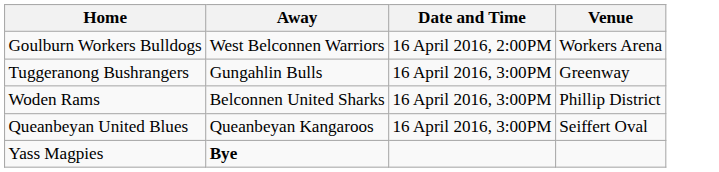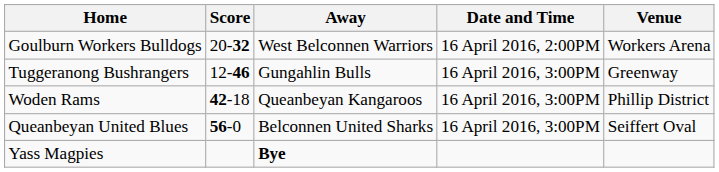+ column: Score | 20-32 | 12-46 | 42-18 | 56-0
Woden Rams | Away: Belconnen United Sharks -> Queanbeyan Kangaroos
Queanbeyan United Blues | Away: Queanbeyan Kangaroos -> Belconnen United Sharks
